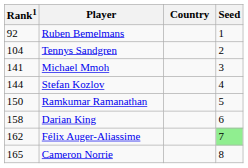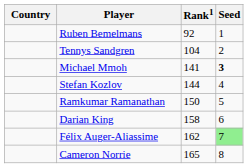columns swapped: Country <-> Rank1
Michael Mmoh | Seed: normal -> bold
